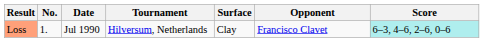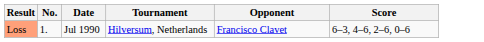- column: Surface | Clay
Loss | Score: paleturquoise background -> no background
